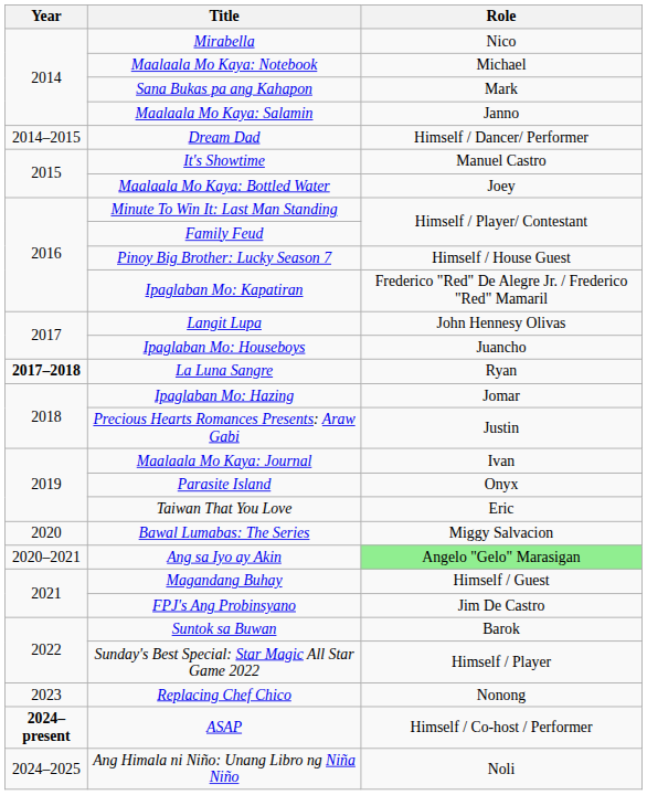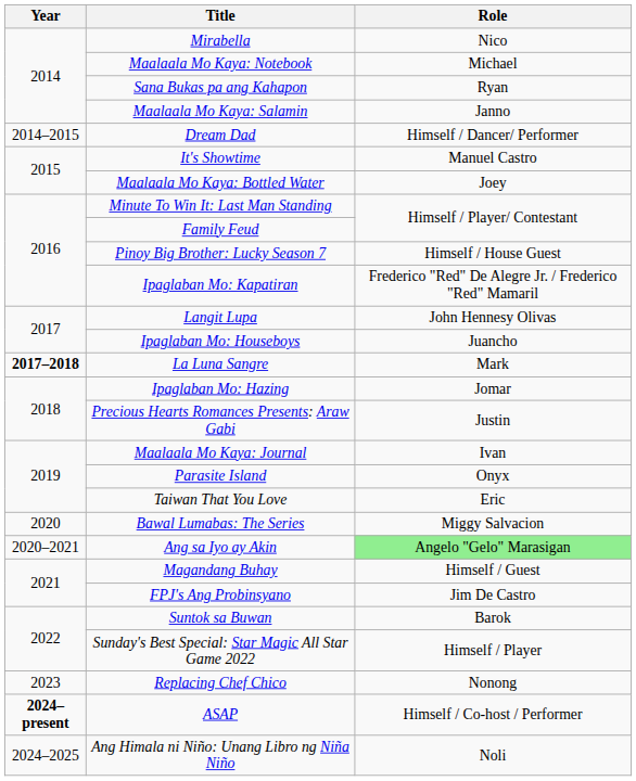Sana Bukas pa ang Kahapon | Role: Mark -> Ryan
La Luna Sangre | Role: Ryan -> Mark
